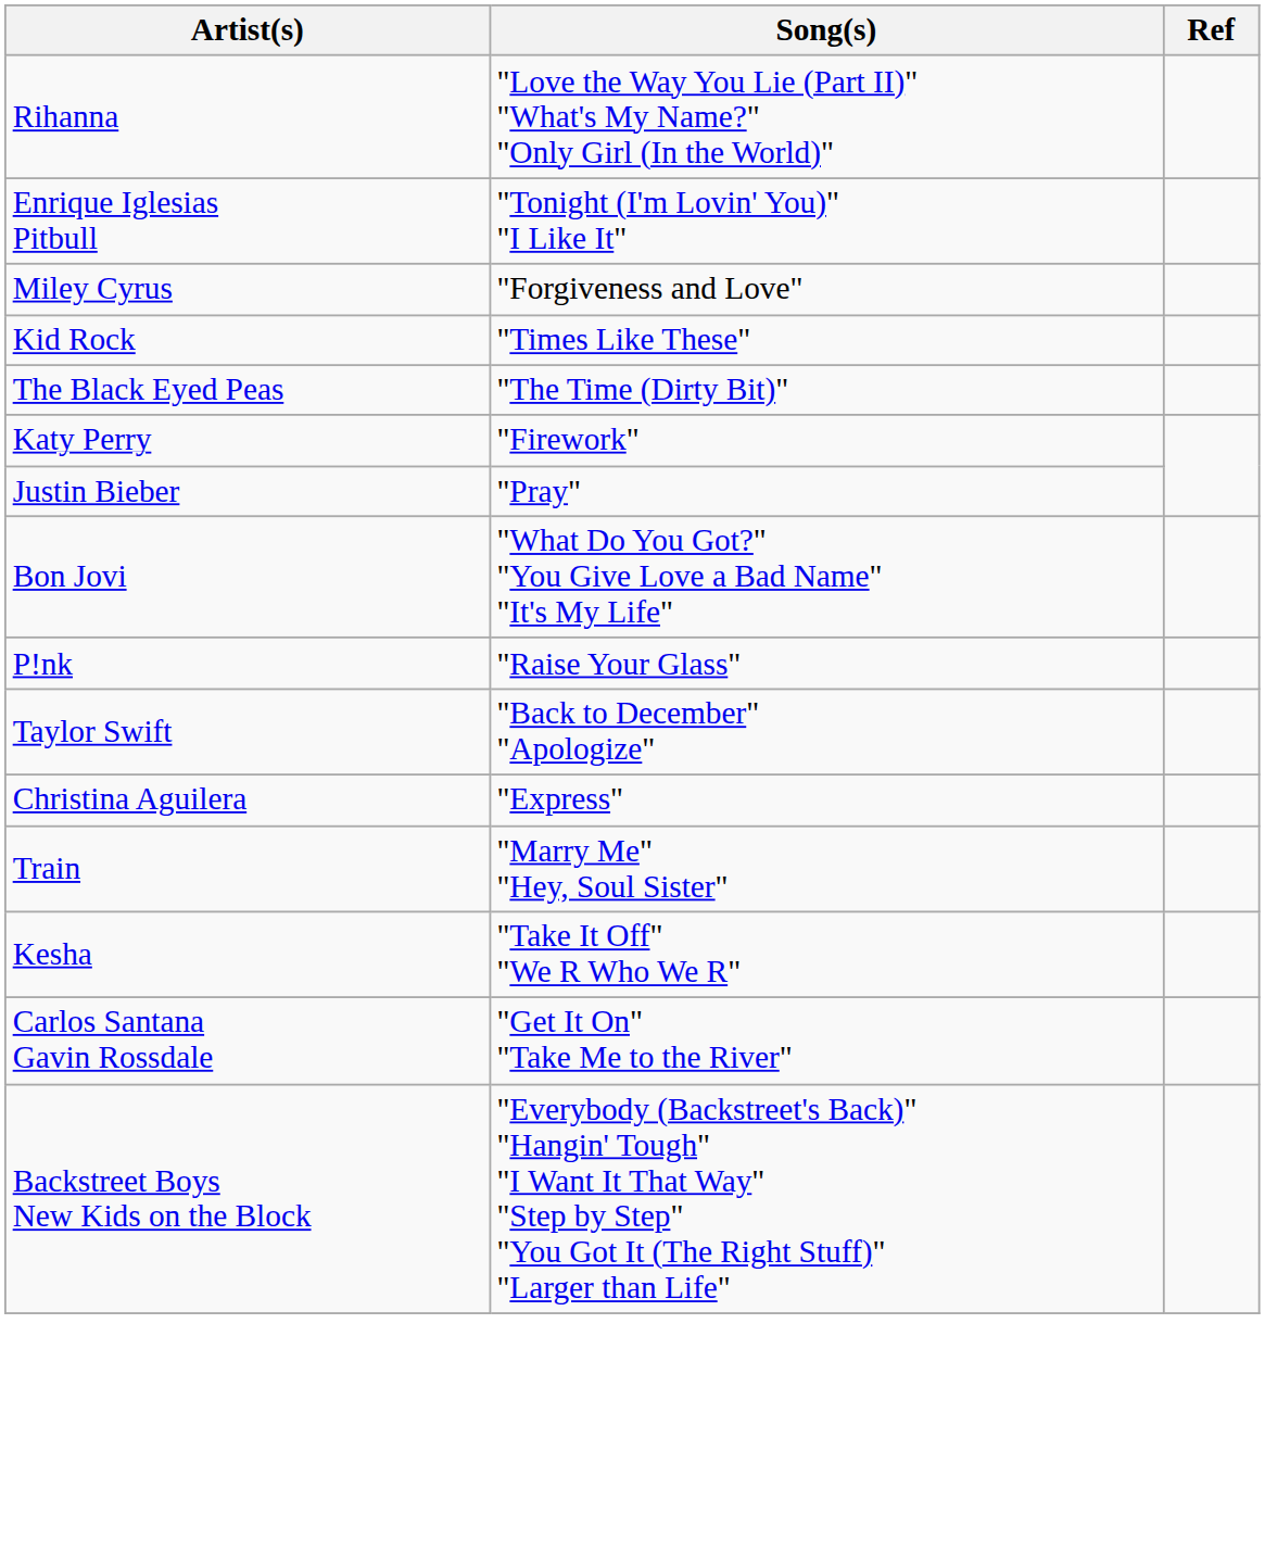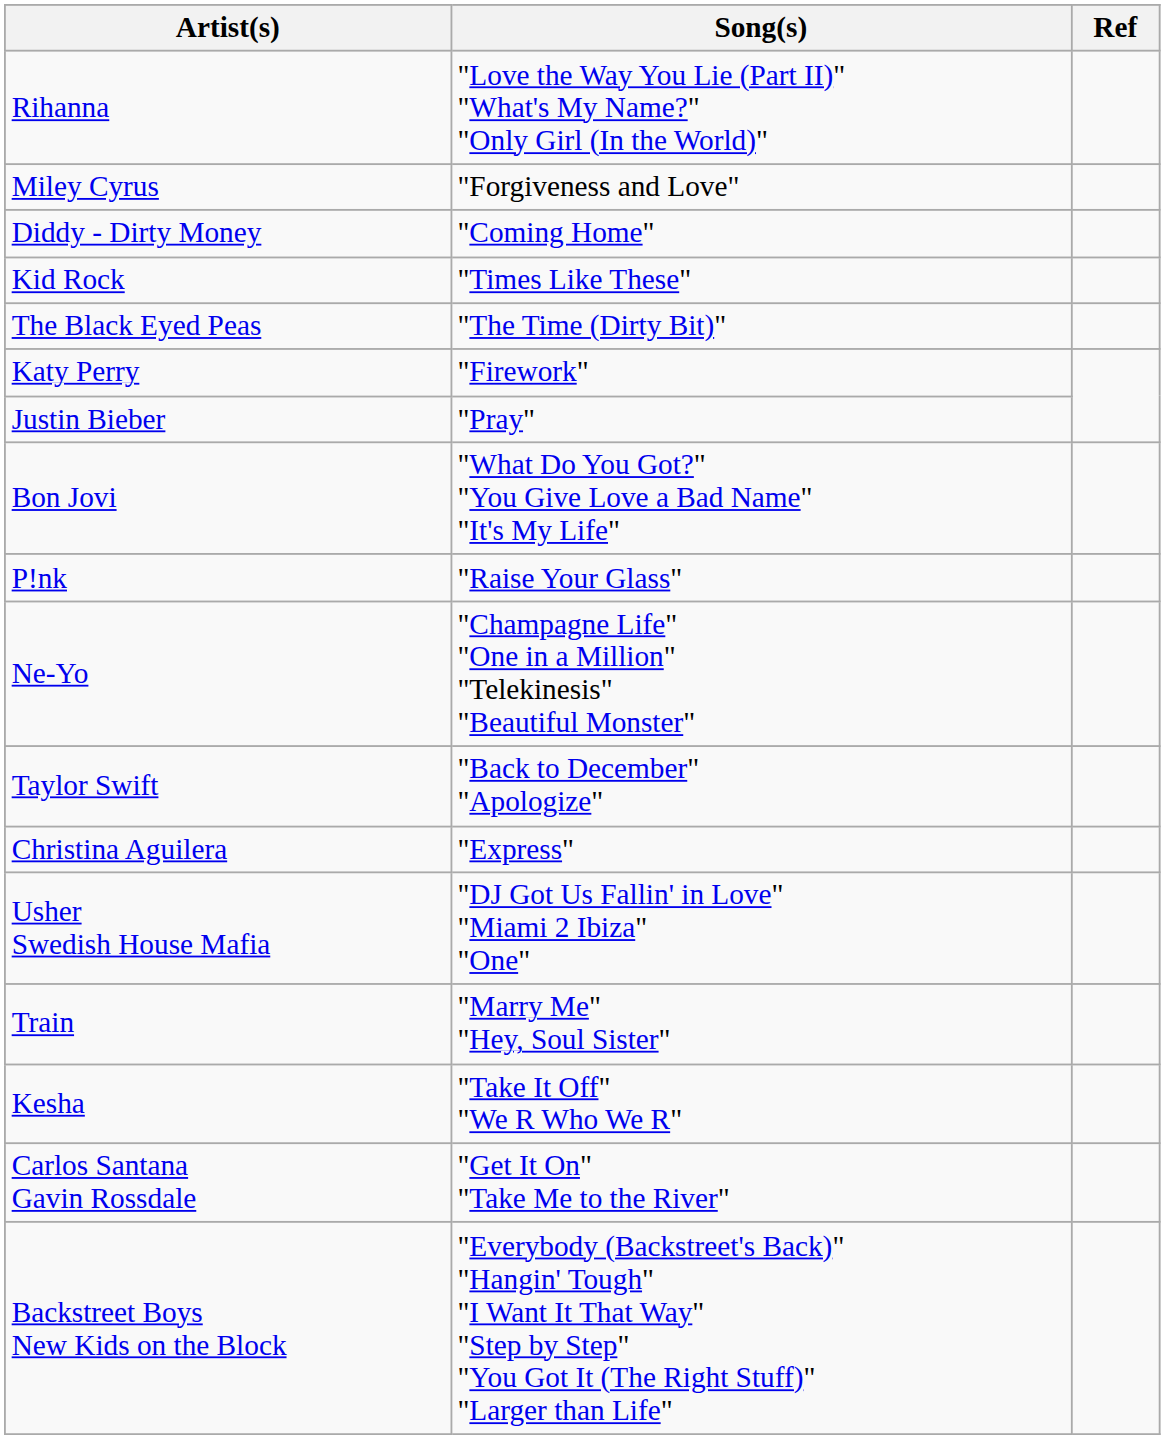- row: Enrique Iglesias Pitbull | "Tonight (I'm Lovin' You)" "I Like It"
+ row: Diddy - Dirty Money | "Coming Home"
+ row: Ne-Yo | "Champagne Life" "One in a Million" "Telekinesis" "Beautiful Monster"
+ row: Usher Swedish House Mafia | "DJ Got Us Fallin' in Love" "Miami 2 Ibiza" "One"
